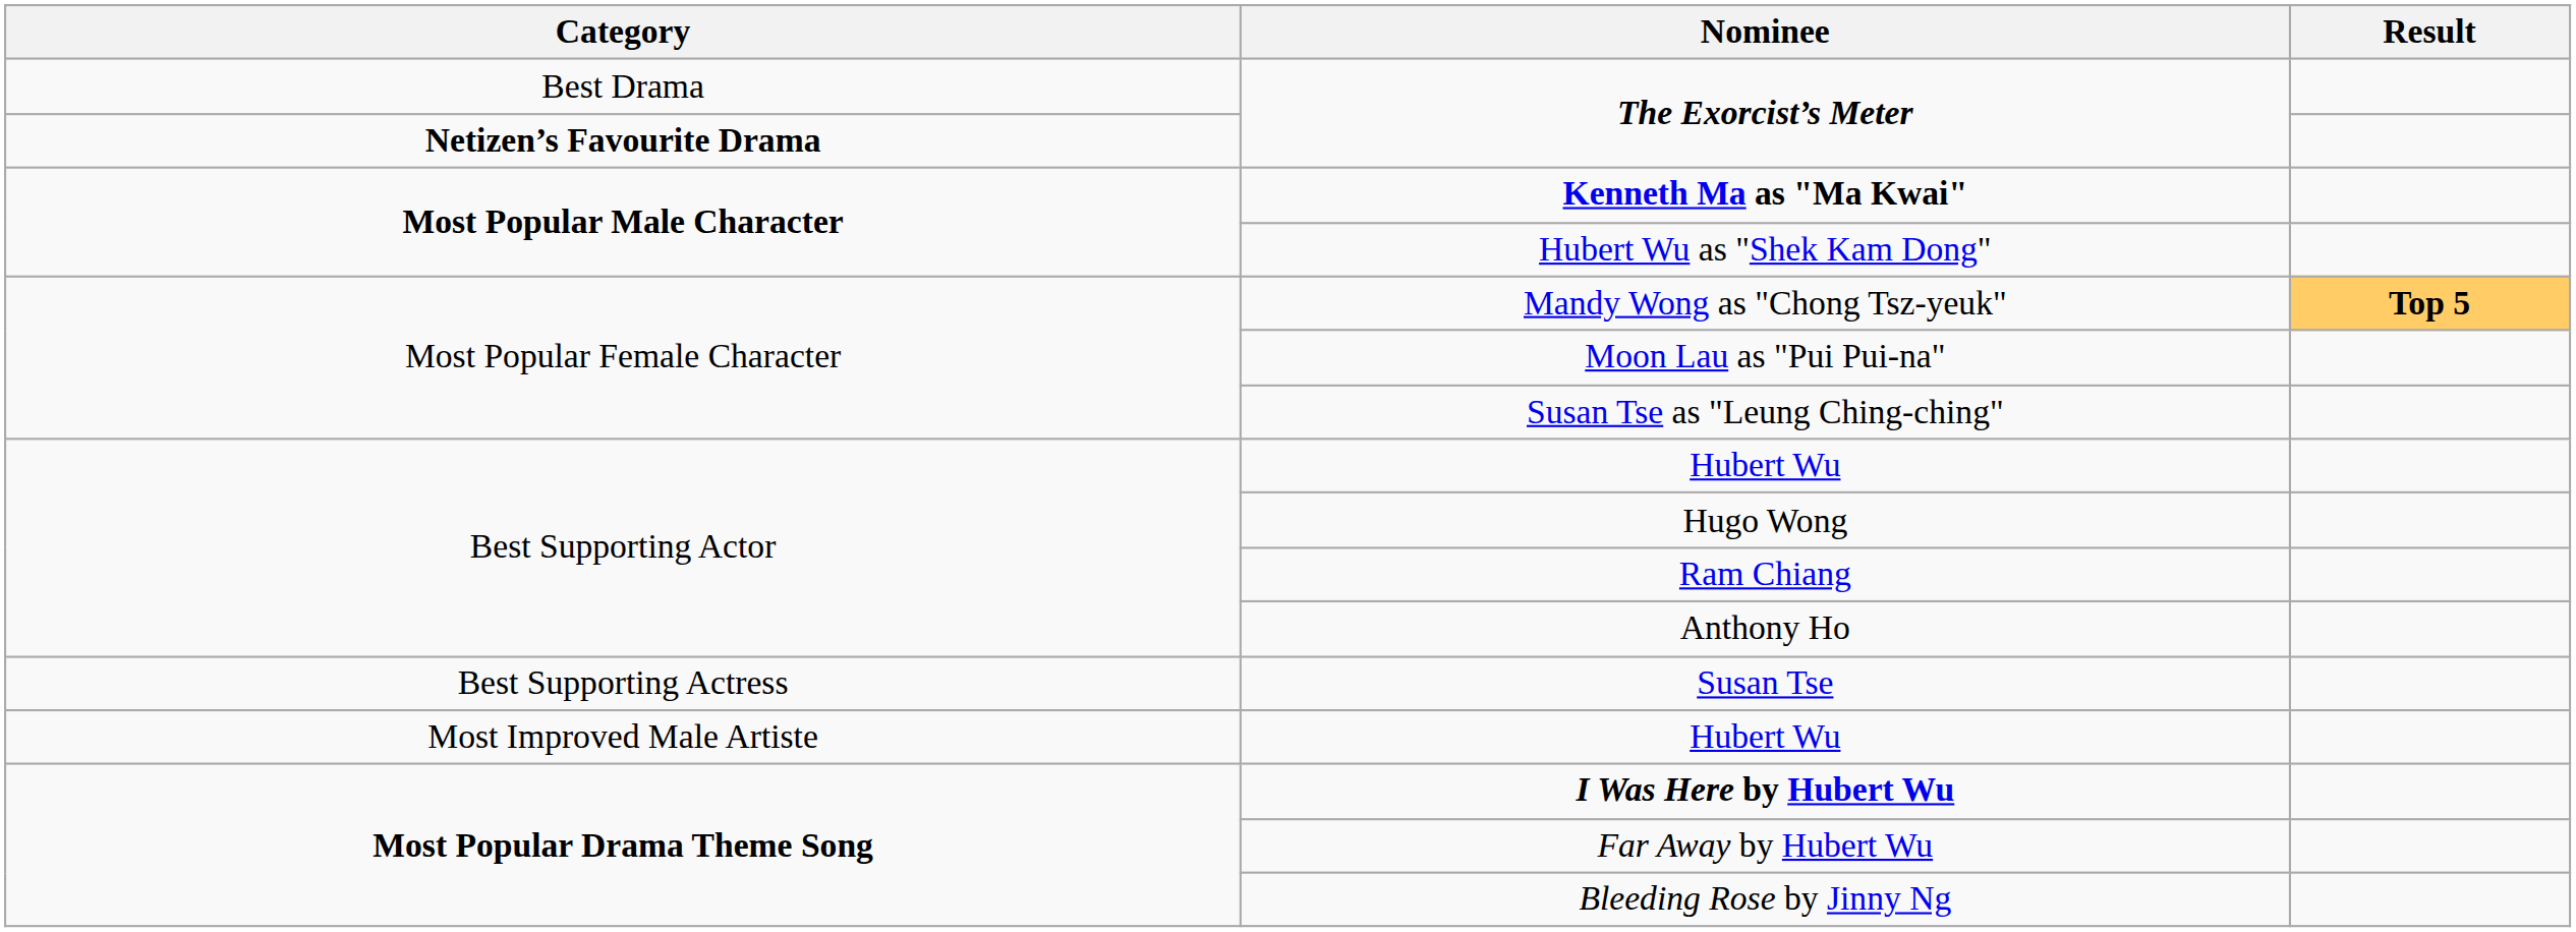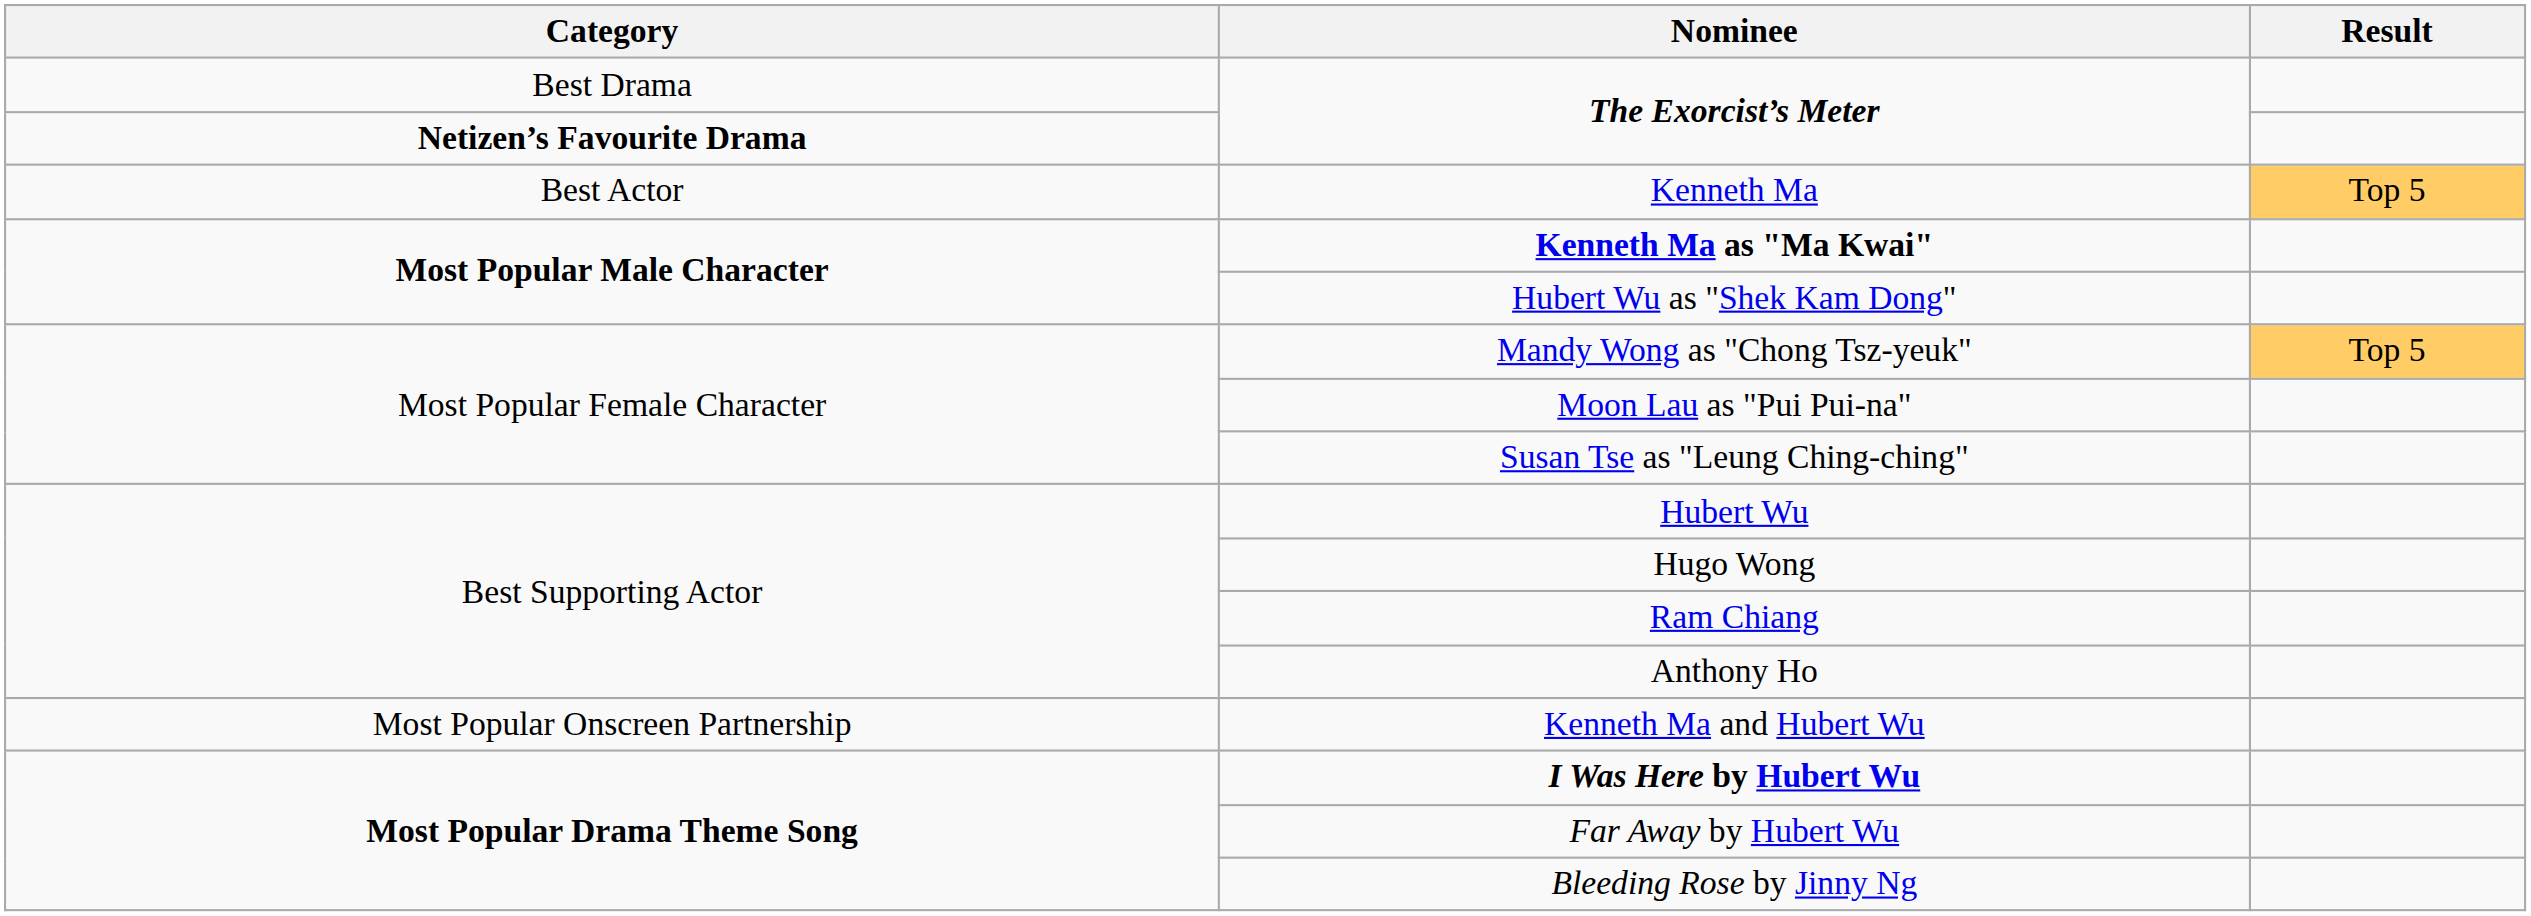+ row: Best Actor | Kenneth Ma | Top 5
Mandy Wong as "Chong Tsz-yeuk" | Result: bold -> normal
- row: Best Supporting Actress | Susan Tse
- row: Most Improved Male Artiste | Hubert Wu
+ row: Most Popular Onscreen Partnership | Kenneth Ma and Hubert Wu
